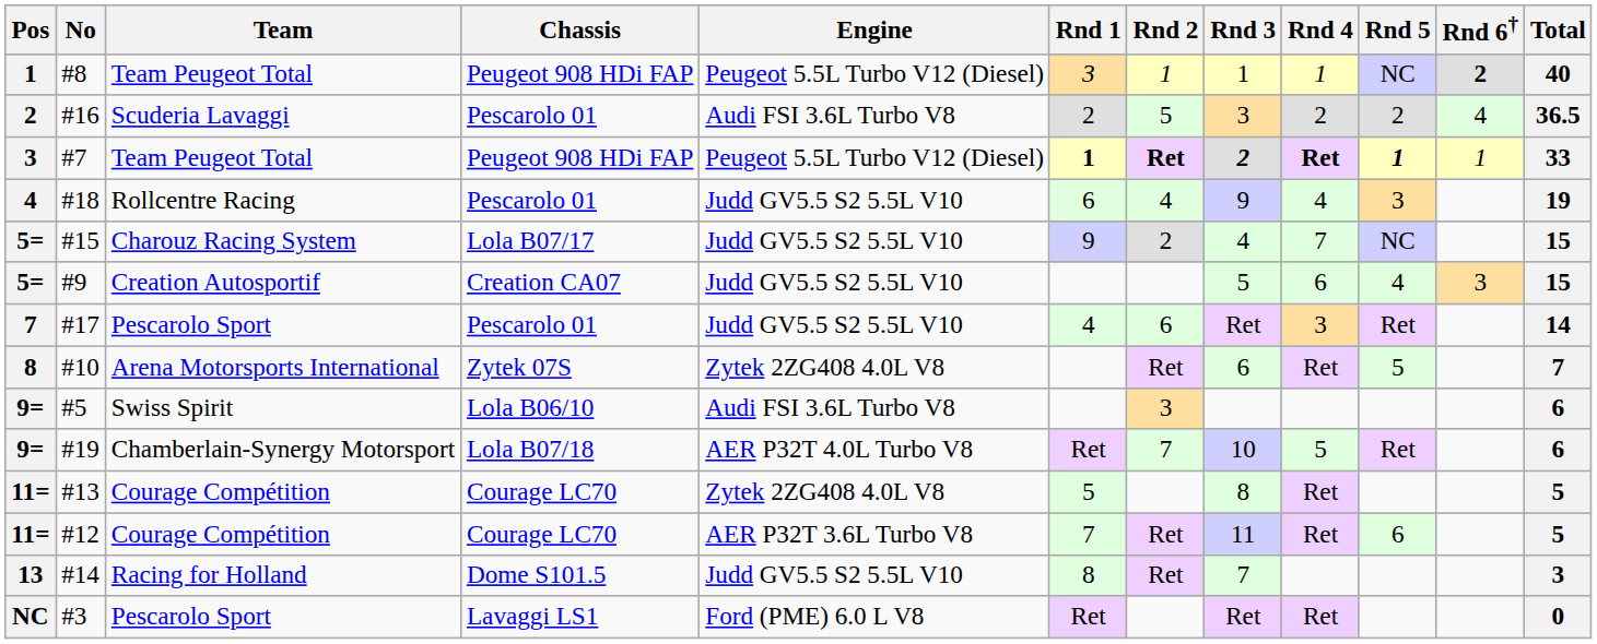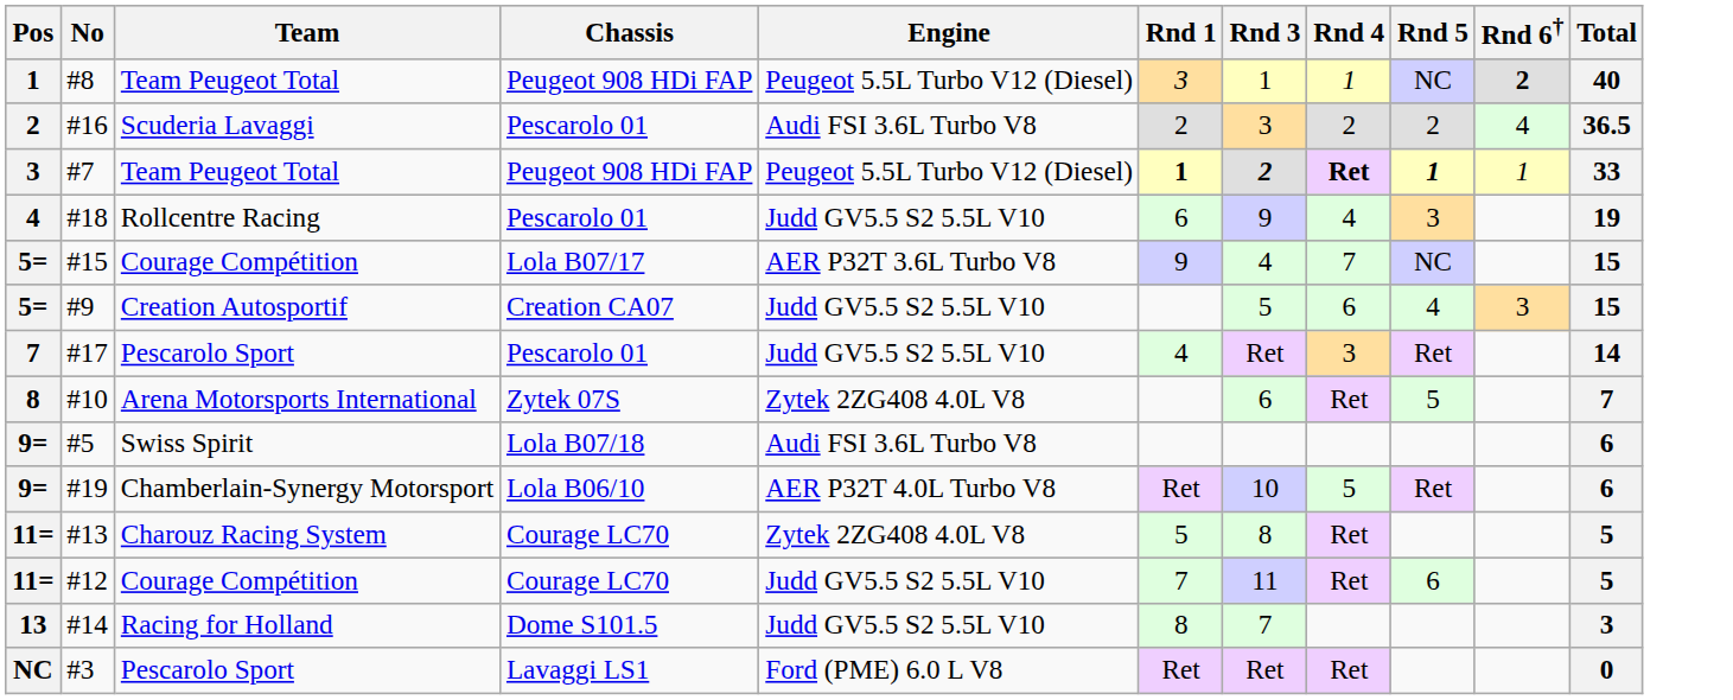- column: Rnd 2 | 1 | 5 | Ret | 4 | 2 | 6 | Ret | 3 | 7 | Ret | Ret
#15 | Team: Charouz Racing System -> Courage Compétition
#15 | Engine: Judd GV5.5 S2 5.5L V10 -> AER P32T 3.6L Turbo V8
#5 | Chassis: Lola B06/10 -> Lola B07/18
#19 | Chassis: Lola B07/18 -> Lola B06/10
#13 | Team: Courage Compétition -> Charouz Racing System
#12 | Engine: AER P32T 3.6L Turbo V8 -> Judd GV5.5 S2 5.5L V10
